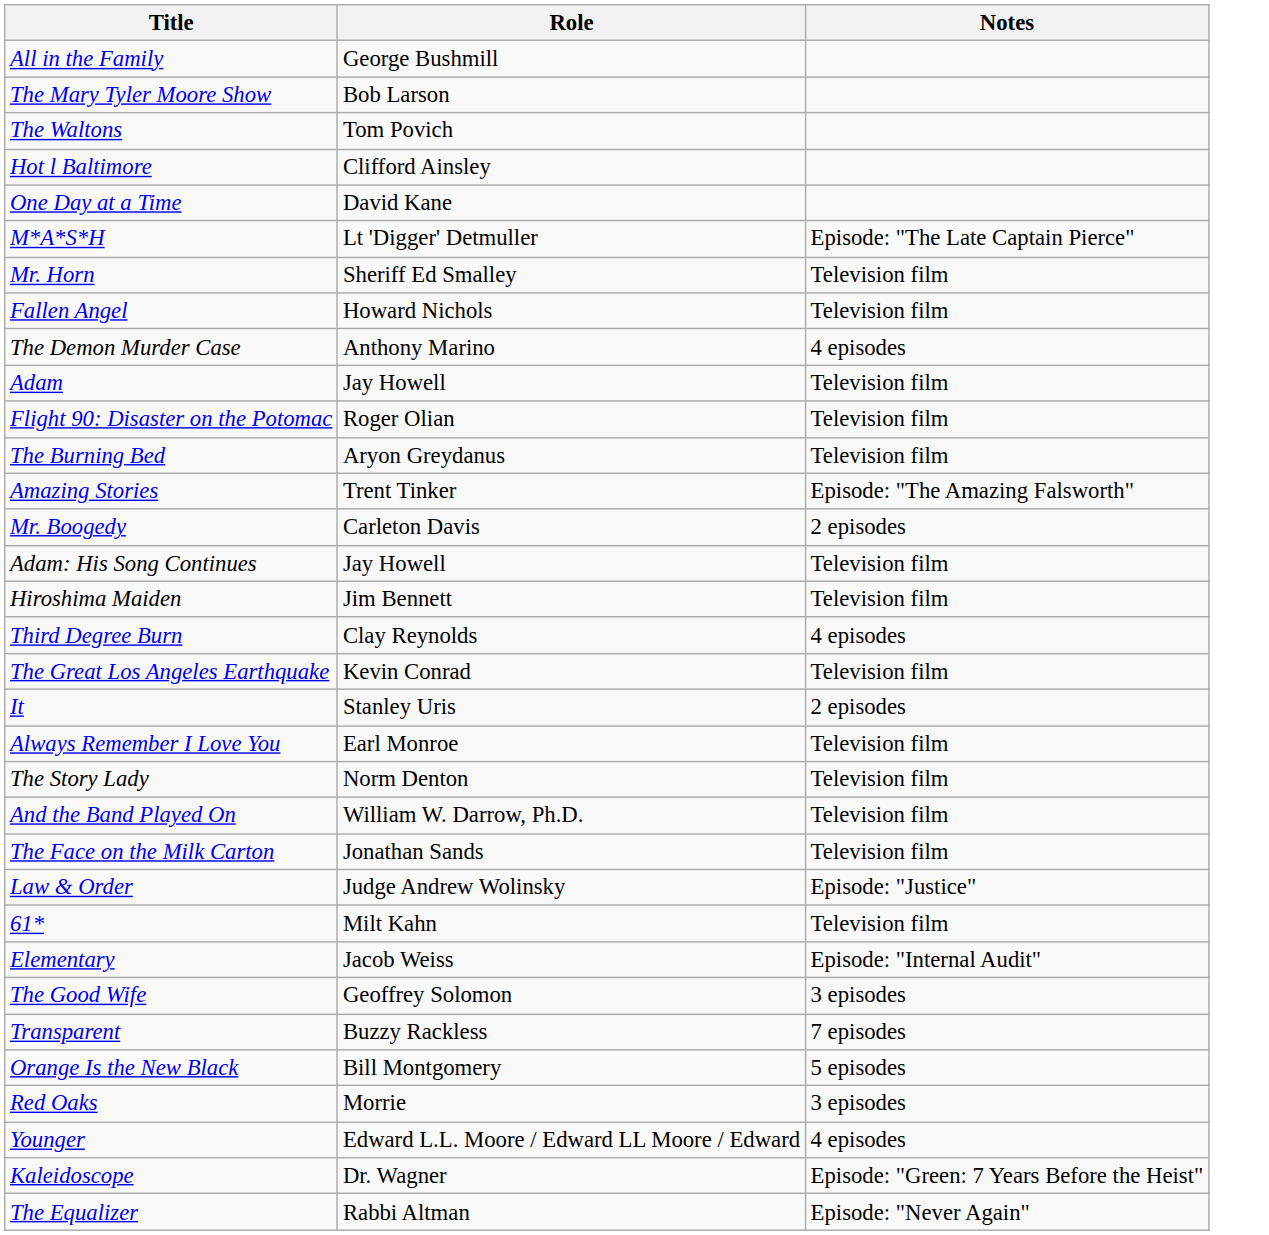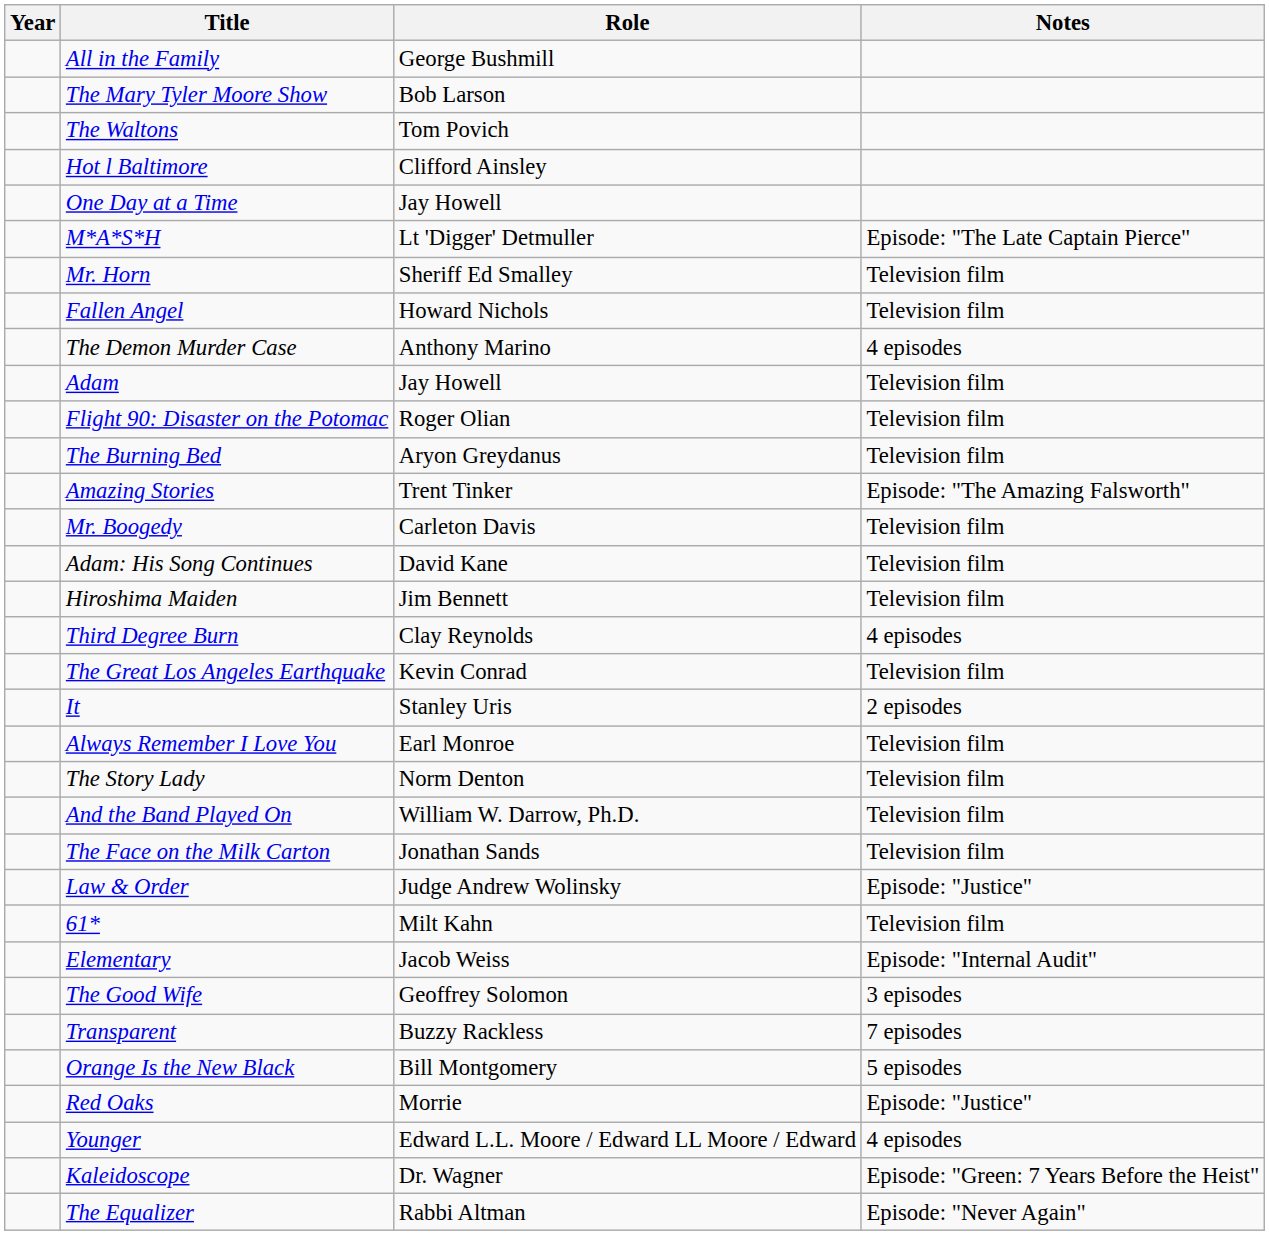+ column: Year
One Day at a Time | Role: David Kane -> Jay Howell
Mr. Boogedy | Notes: 2 episodes -> Television film
Adam: His Song Continues | Role: Jay Howell -> David Kane
Red Oaks | Notes: 3 episodes -> Episode: "Justice"
